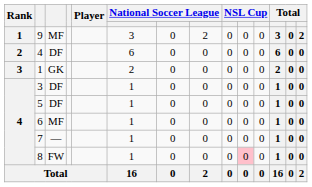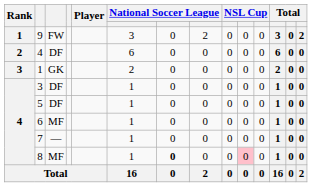9 | column 3: MF -> FW
8 | column 3: FW -> MF
8 | column 7: normal -> bold
